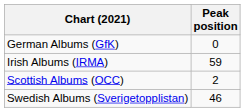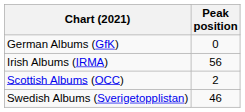Irish Albums (IRMA) | Peak position: 59 -> 56
